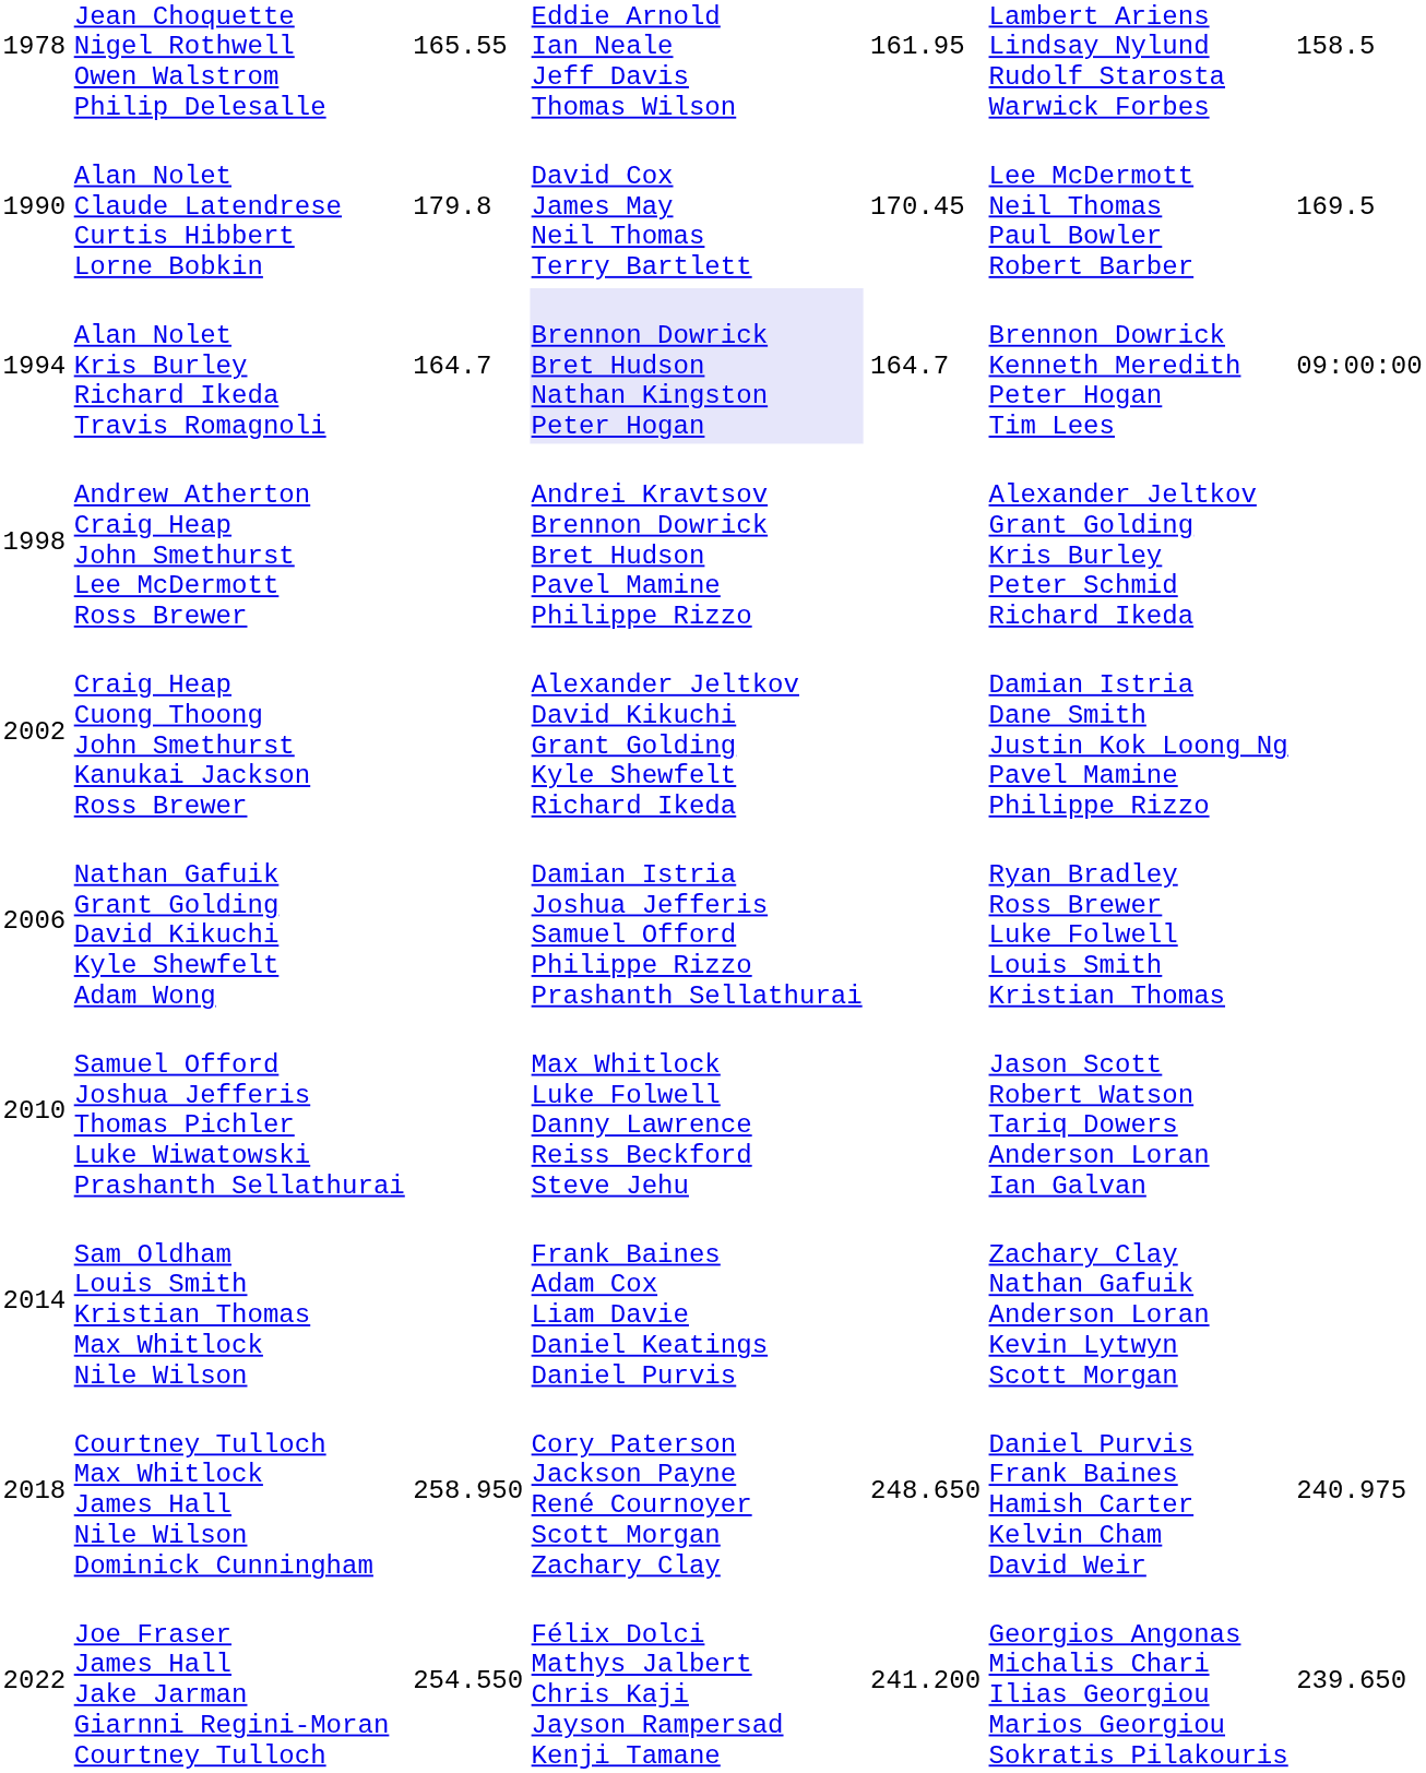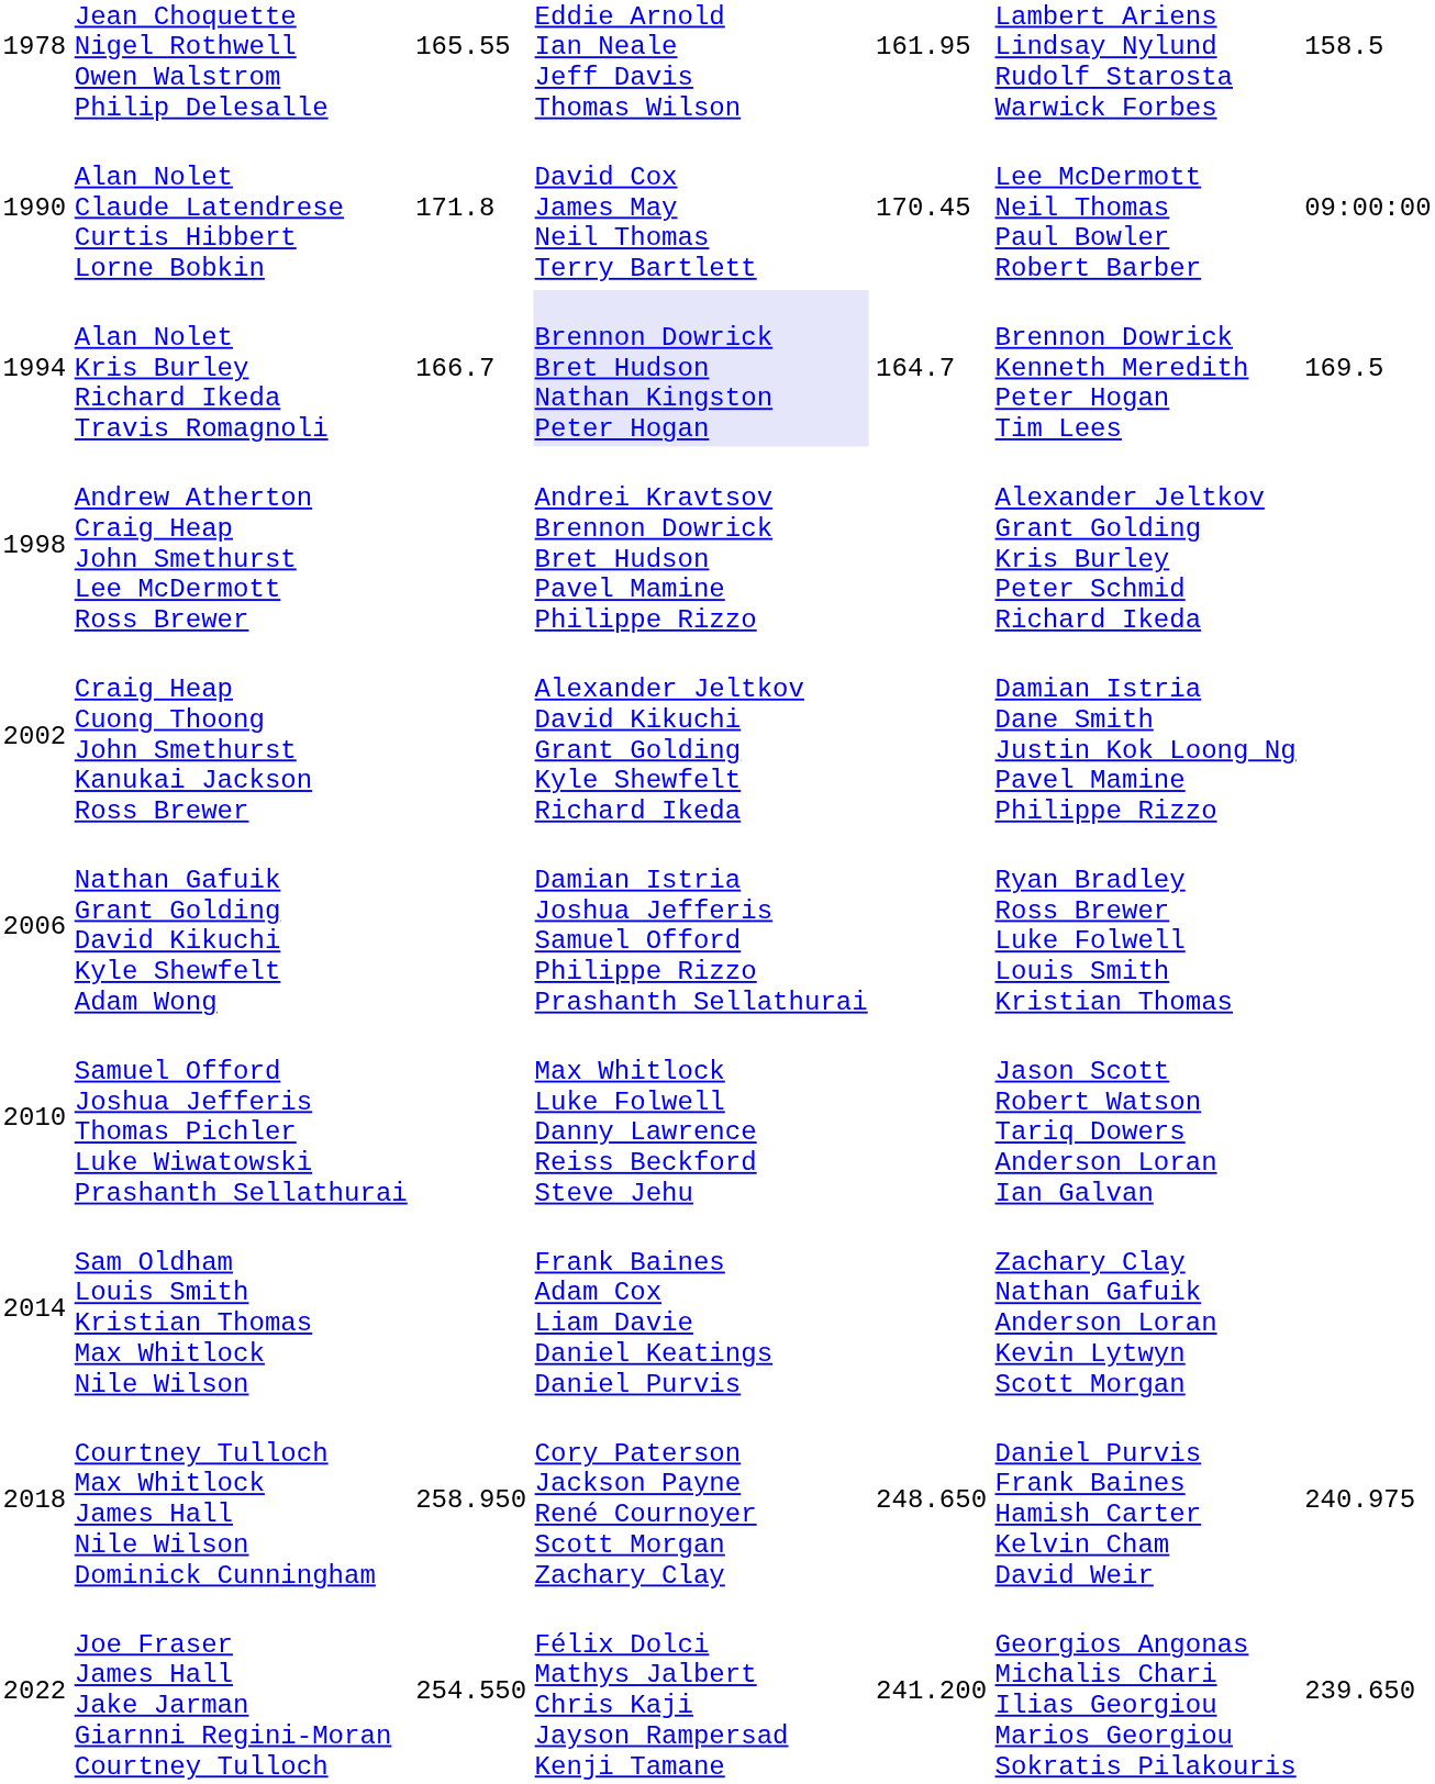Alan Nolet Claude Latendrese Curtis Hibbert Lorne Bobkin | column 3: 179.8 -> 171.8
Alan Nolet Claude Latendrese Curtis Hibbert Lorne Bobkin | column 7: 169.5 -> 09:00:00
Alan Nolet Kris Burley Richard Ikeda Travis Romagnoli | column 3: 164.7 -> 166.7
Alan Nolet Kris Burley Richard Ikeda Travis Romagnoli | column 7: 09:00:00 -> 169.5
